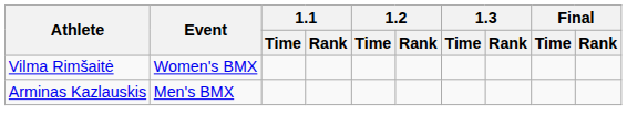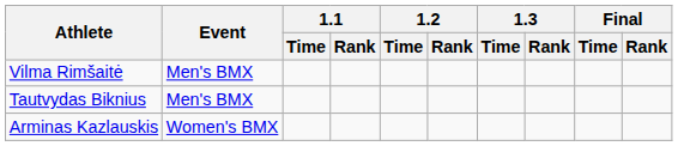Vilma Rimšaitė | Event: Women's BMX -> Men's BMX
+ row: Tautvydas Biknius | Men's BMX
Arminas Kazlauskis | Event: Men's BMX -> Women's BMX
